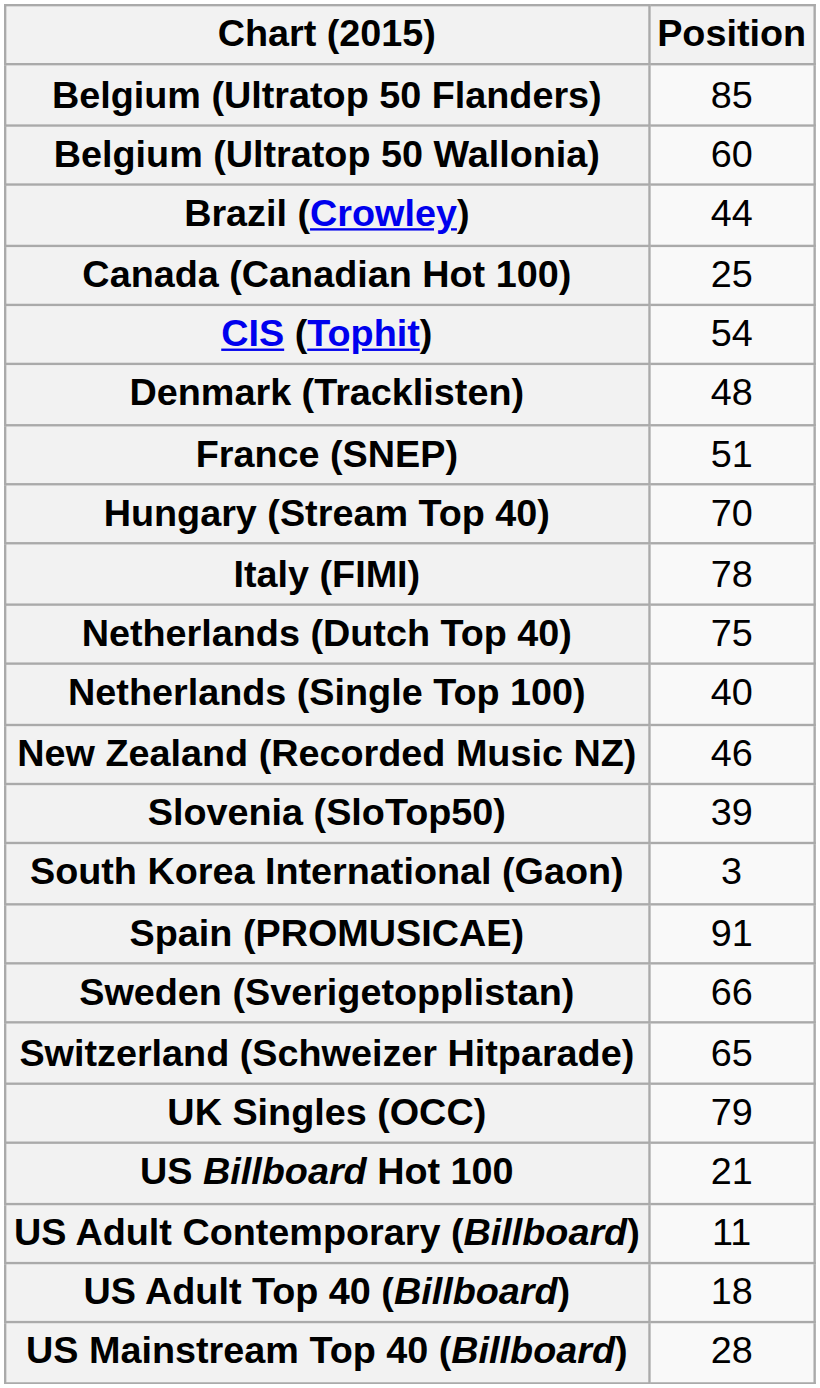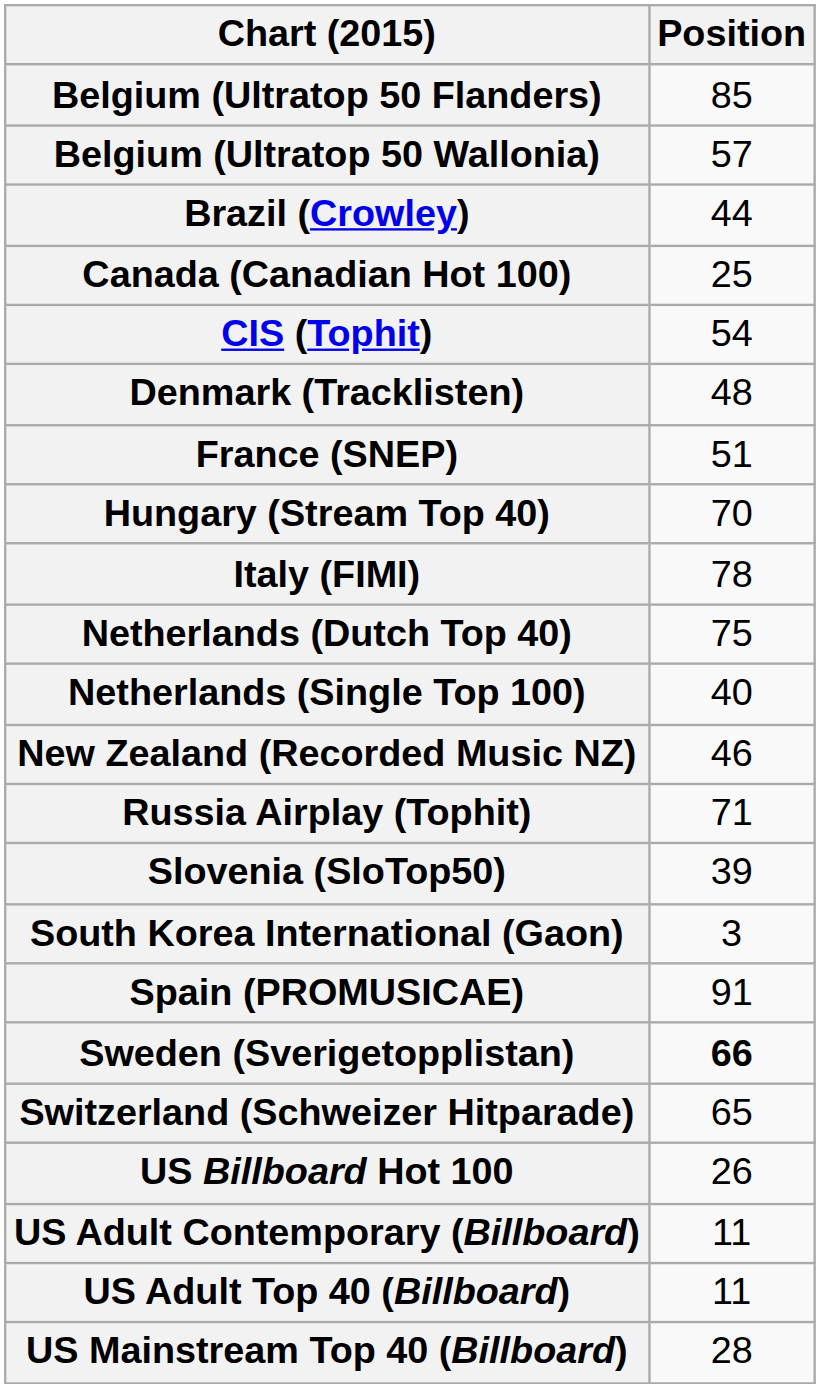Belgium (Ultratop 50 Wallonia) | Position: 60 -> 57
+ row: Russia Airplay (Tophit) | 71
Sweden (Sverigetopplistan) | Position: normal -> bold
- row: UK Singles (OCC) | 79
US Billboard Hot 100 | Position: 21 -> 26
US Adult Top 40 (Billboard) | Position: 18 -> 11
